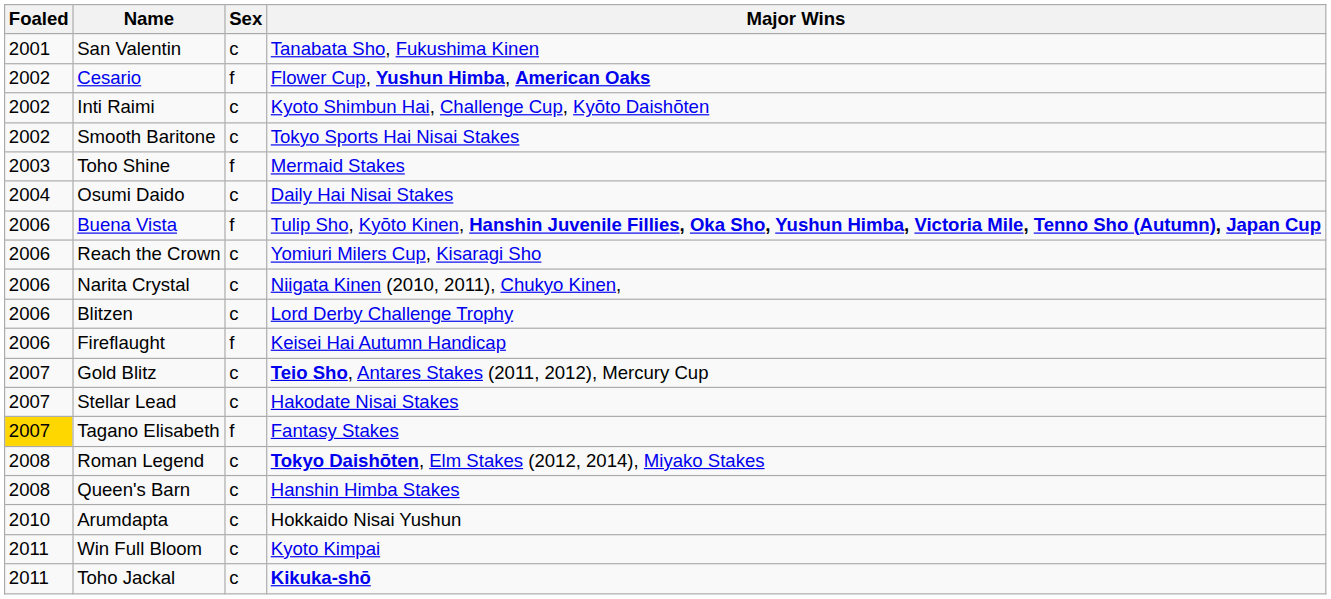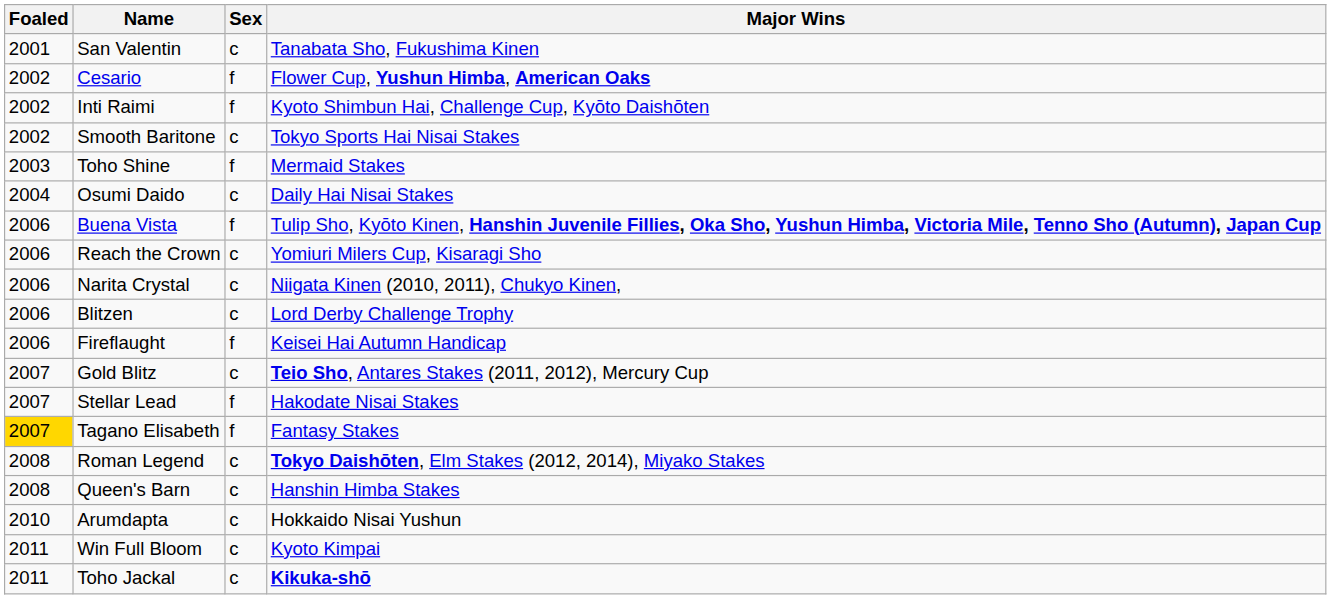Inti Raimi | Sex: c -> f
Stellar Lead | Sex: c -> f
